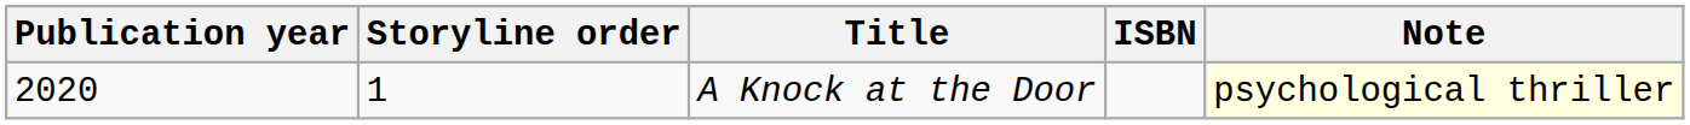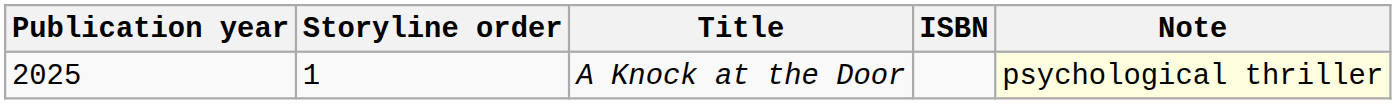A Knock at the Door | Publication year: 2020 -> 2025
